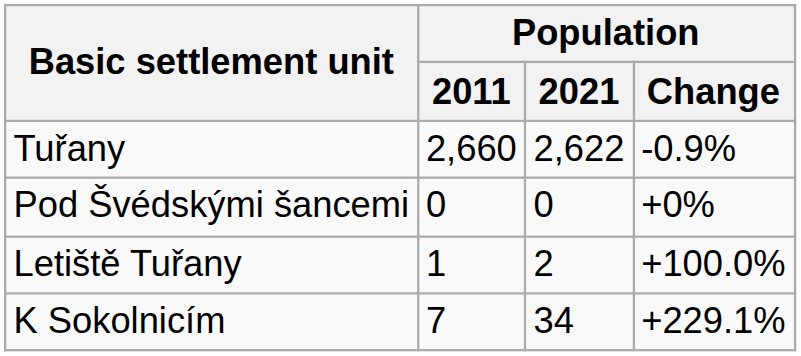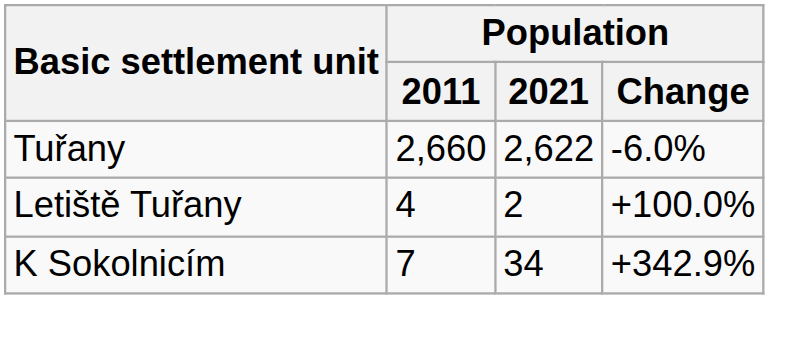Tuřany | Population / Change: -0.9% -> -6.0%
- row: Pod Švédskými šancemi | 0 | 0 | +0%
Letiště Tuřany | Population / 2011: 1 -> 4
K Sokolnicím | Population / Change: +229.1% -> +342.9%
